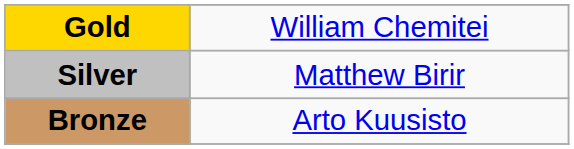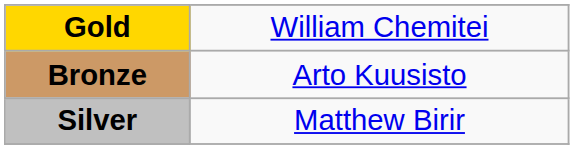rows swapped: Silver <-> Bronze
